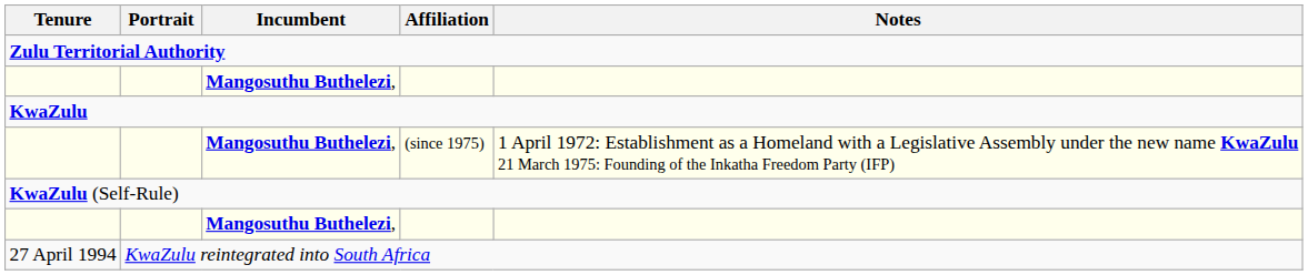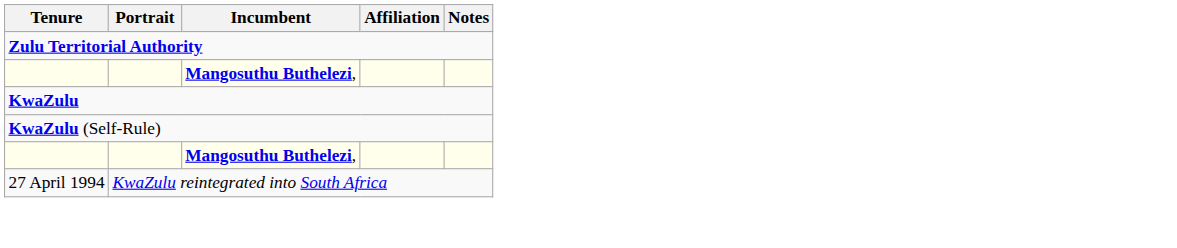- row: Mangosuthu Buthelezi, | (since 1975) | 1 April 1972: Establishment as a Homeland with a Legislative Assembly under the new name KwaZulu 21 March 1975: Founding of the Inkatha Freedom Party (IFP)
